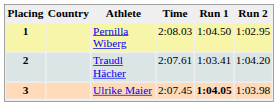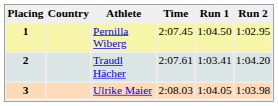1 | Time: 2:08.03 -> 2:07.45
3 | Time: 2:07.45 -> 2:08.03
3 | Run 1: bold -> normal
